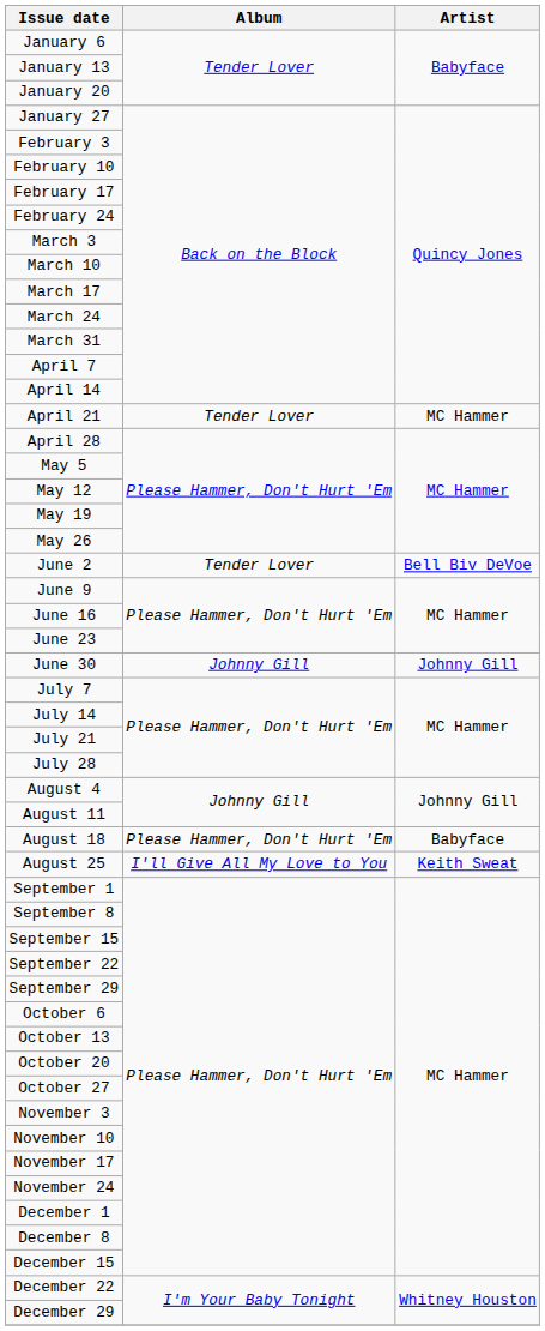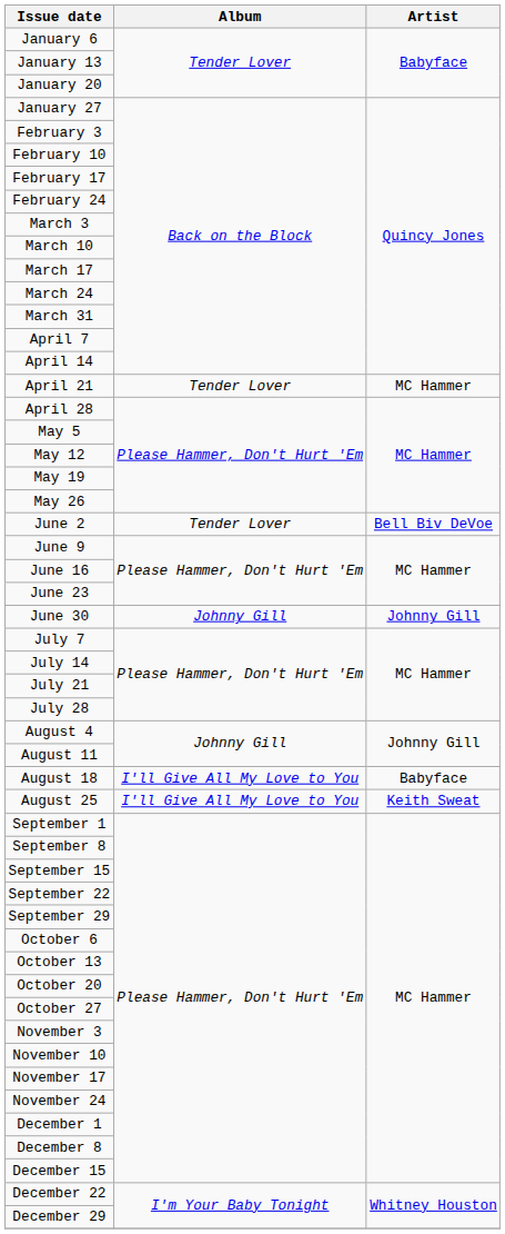August 18 | Album: Please Hammer, Don't Hurt 'Em -> I'll Give All My Love to You
